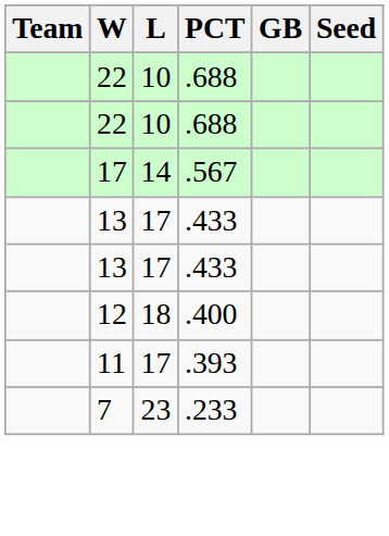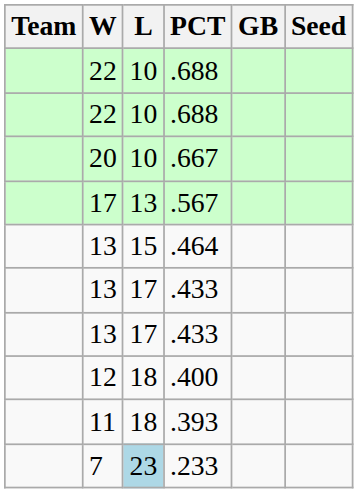+ row: 20 | 10 | .667
.567 | L: 14 -> 13
+ row: 13 | 15 | .464
.393 | L: 17 -> 18
.233 | L: no background -> lightblue background
